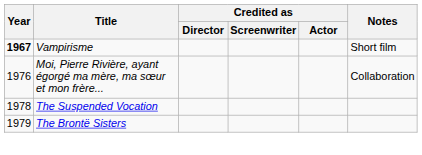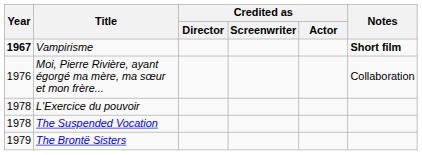Vampirisme | Notes: normal -> bold
+ row: 1978 | L'Exercice du pouvoir
